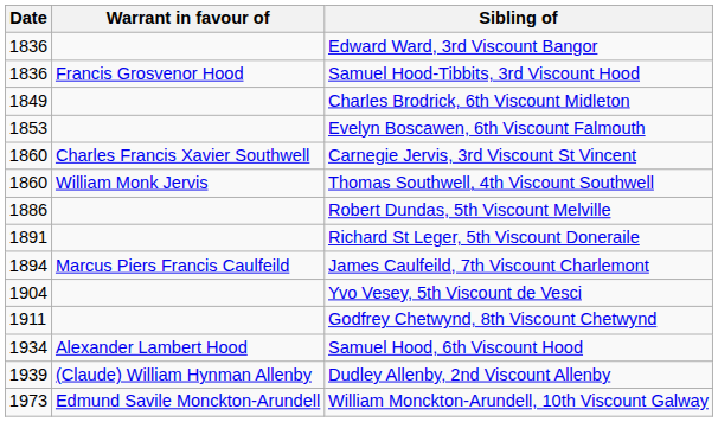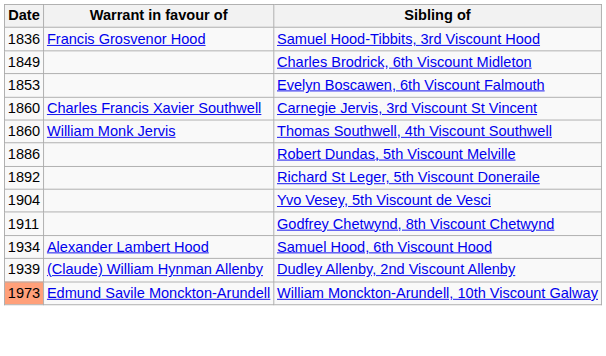- row: 1836 | Edward Ward, 3rd Viscount Bangor
Richard St Leger, 5th Viscount Doneraile | Date: 1891 -> 1892
- row: 1894 | Marcus Piers Francis Caulfeild | James Caulfeild, 7th Viscount Charlemont
William Monckton-Arundell, 10th Viscount Galway | Date: no background -> lightsalmon background
